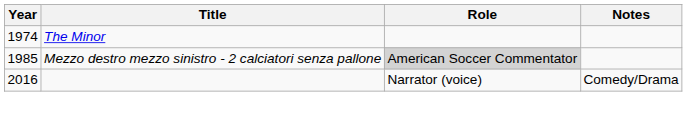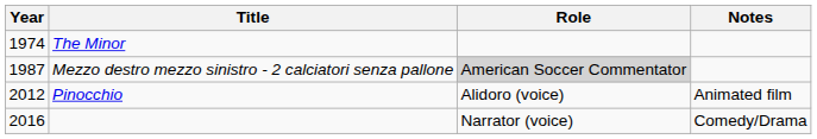Mezzo destro mezzo sinistro - 2 calciatori senza pallone | Year: 1985 -> 1987
+ row: 2012 | Pinocchio | Alidoro (voice) | Animated film
